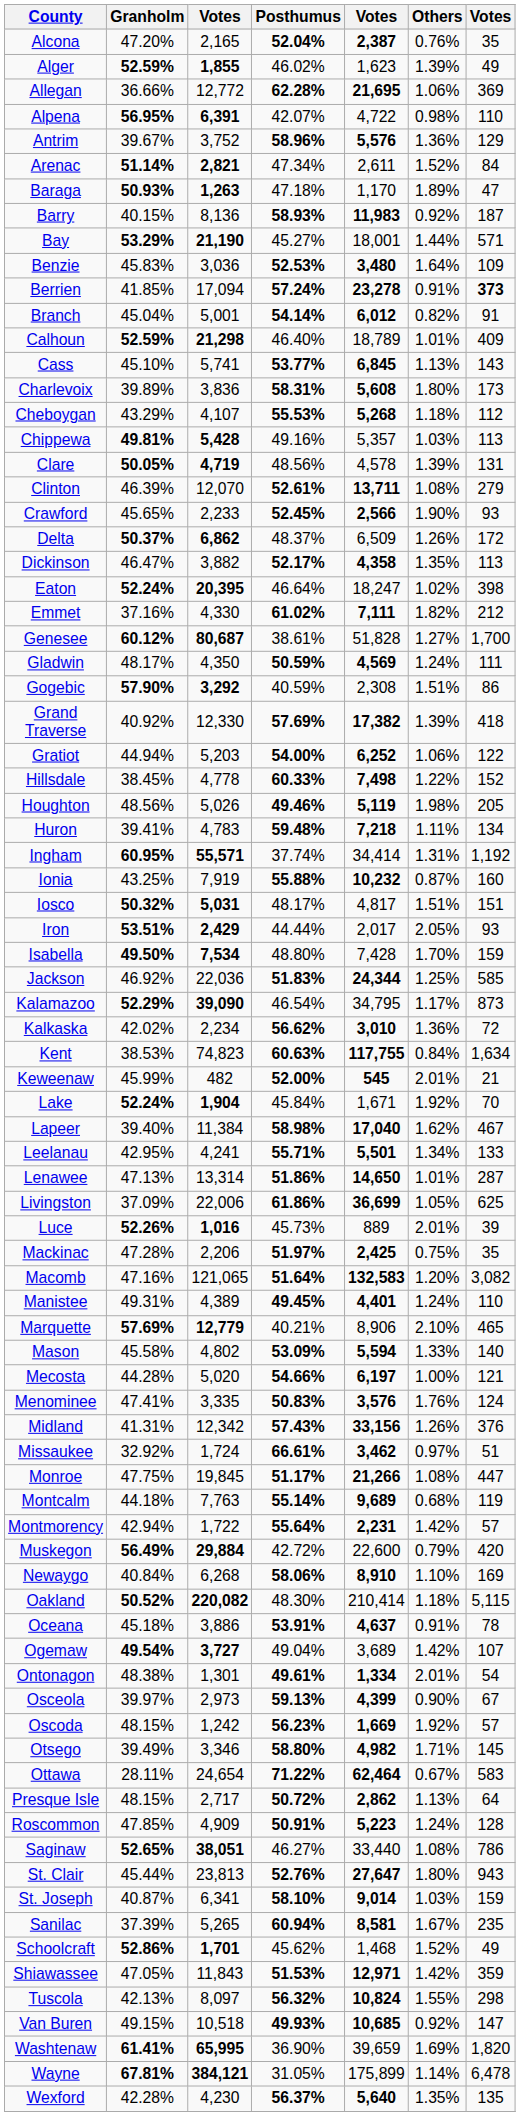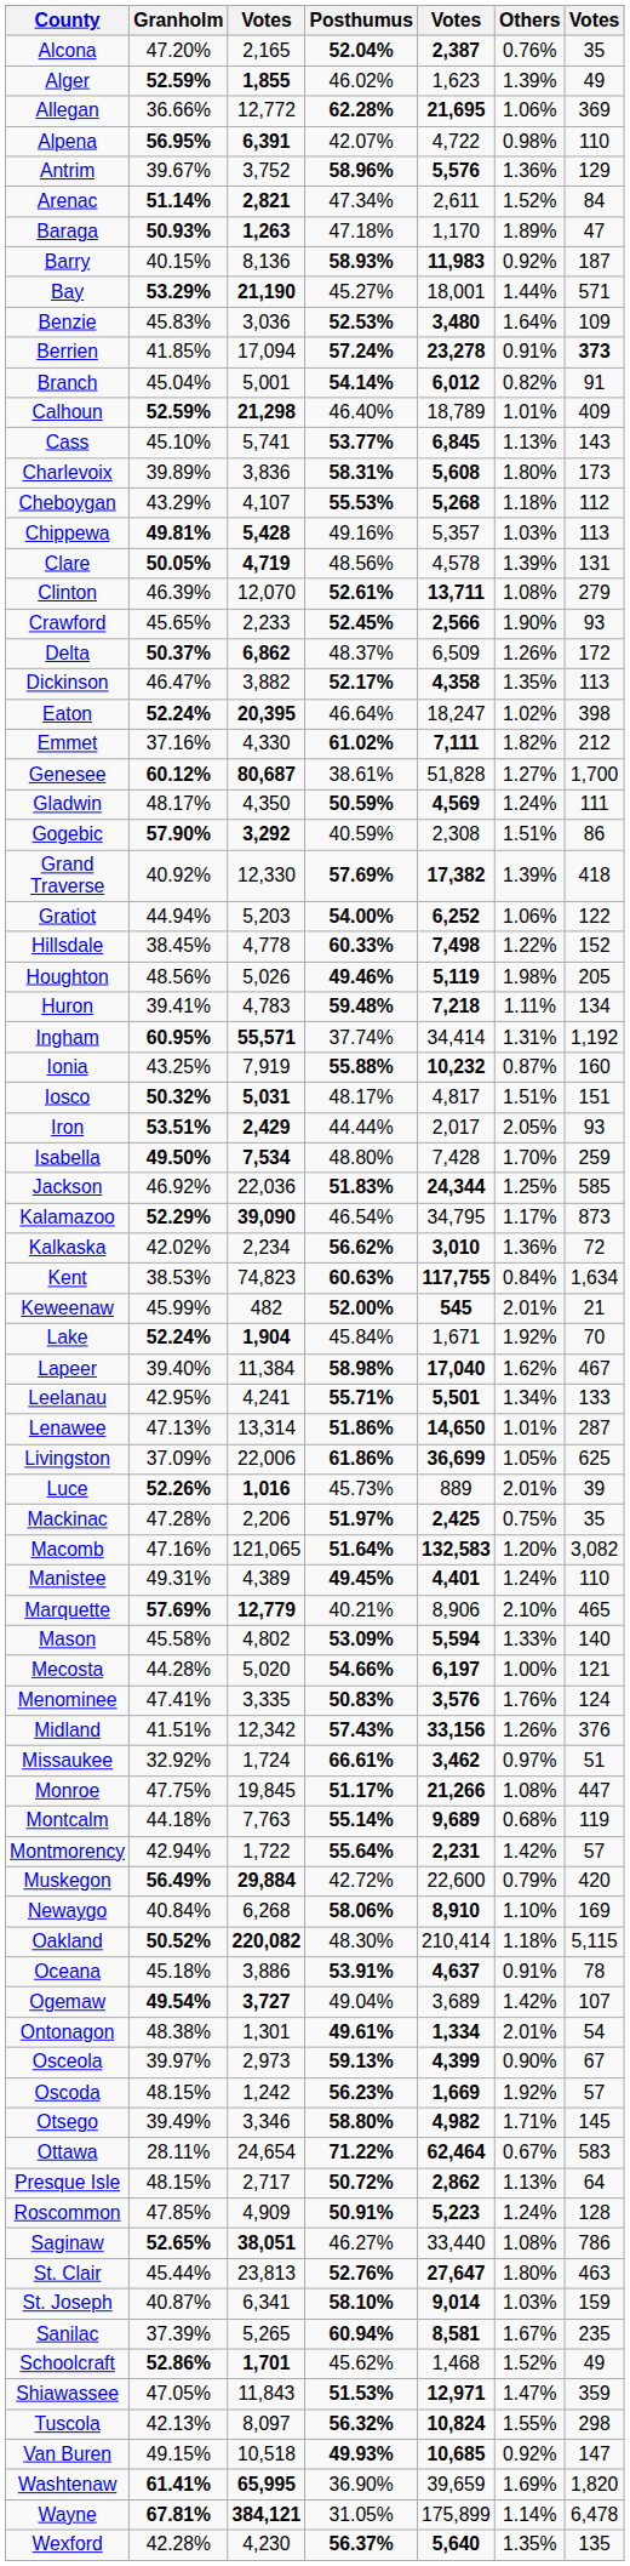Isabella | column 7: 159 -> 259
Midland | Granholm: 41.31% -> 41.51%
St. Clair | column 7: 943 -> 463
Shiawassee | Others: 1.42% -> 1.47%
